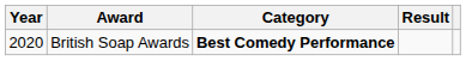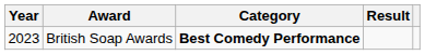British Soap Awards | Year: 2020 -> 2023
